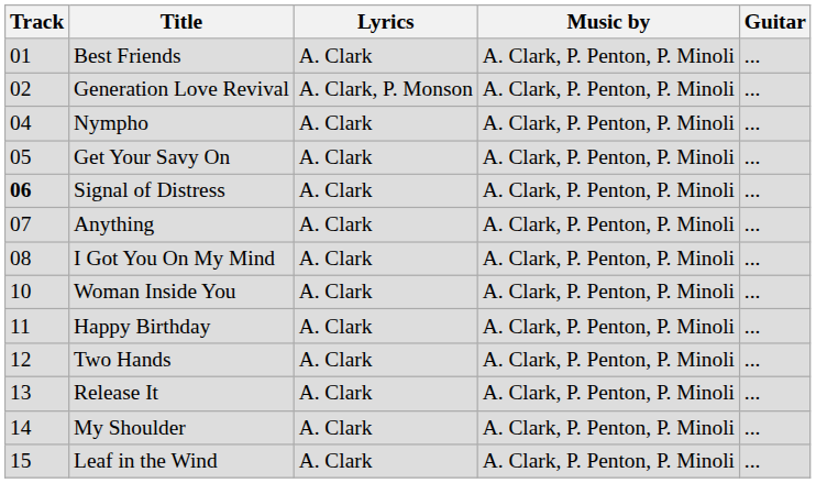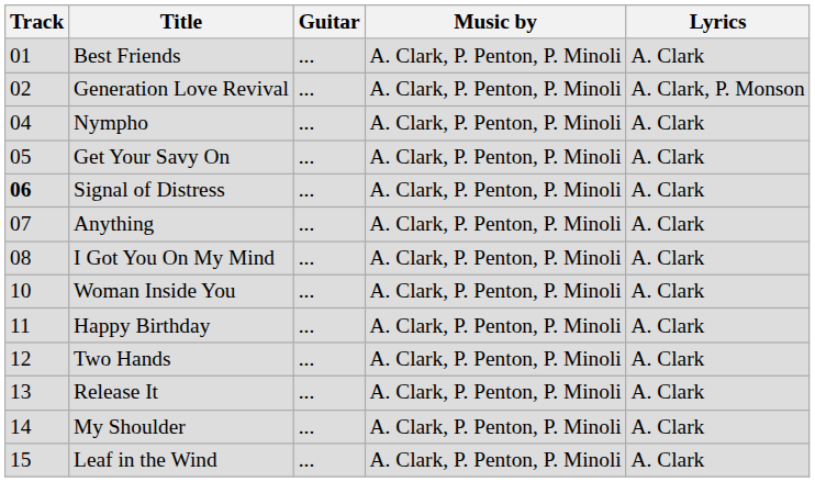columns swapped: Lyrics <-> Guitar
